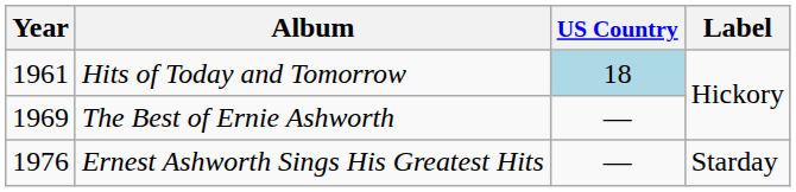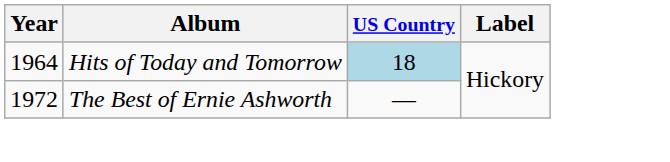Hits of Today and Tomorrow | Year: 1961 -> 1964
The Best of Ernie Ashworth | Year: 1969 -> 1972
- row: 1976 | Ernest Ashworth Sings His Greatest Hits | — | Starday
